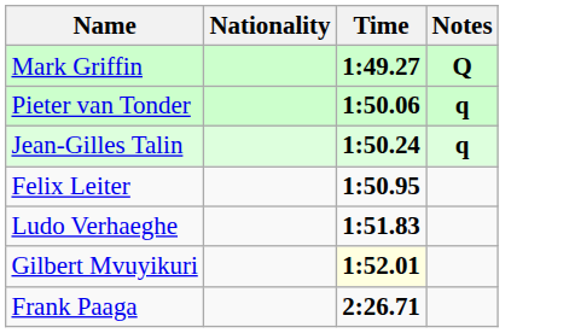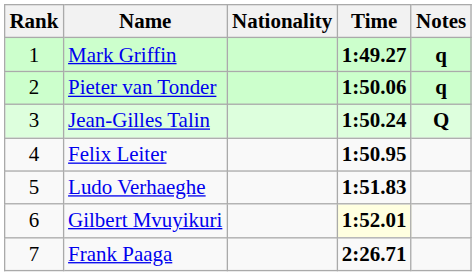+ column: Rank | 1 | 2 | 3 | 4 | 5 | 6 | 7
Mark Griffin | Notes: Q -> q
Jean-Gilles Talin | Notes: q -> Q
